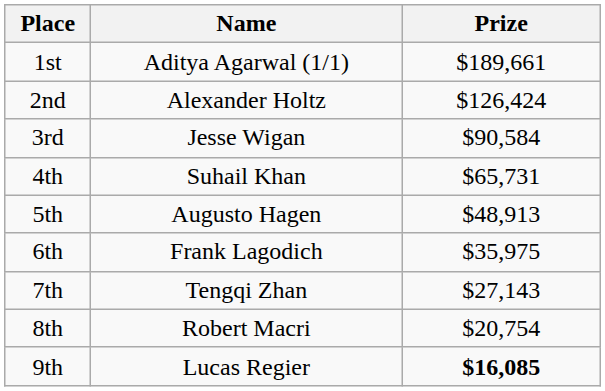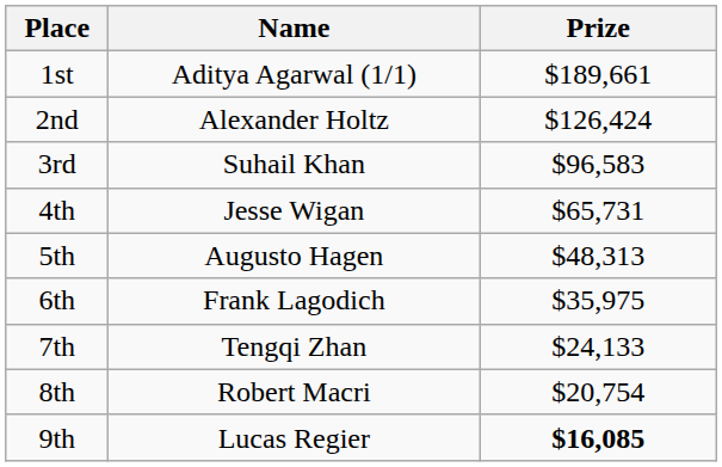3rd | Name: Jesse Wigan -> Suhail Khan
3rd | Prize: $90,584 -> $96,583
4th | Name: Suhail Khan -> Jesse Wigan
5th | Prize: $48,913 -> $48,313
7th | Prize: $27,143 -> $24,133
